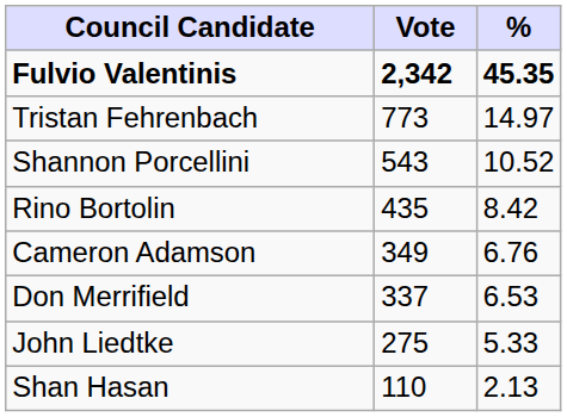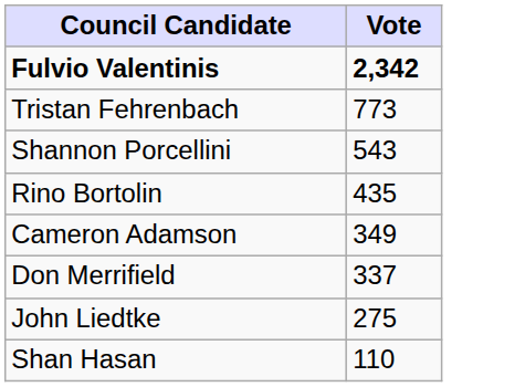- column: % | 45.35 | 14.97 | 10.52 | 8.42 | 6.76 | 6.53 | 5.33 | 2.13
